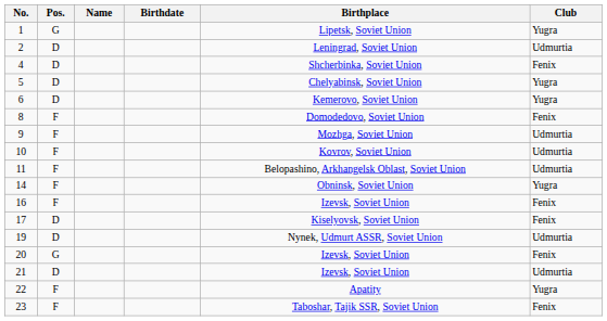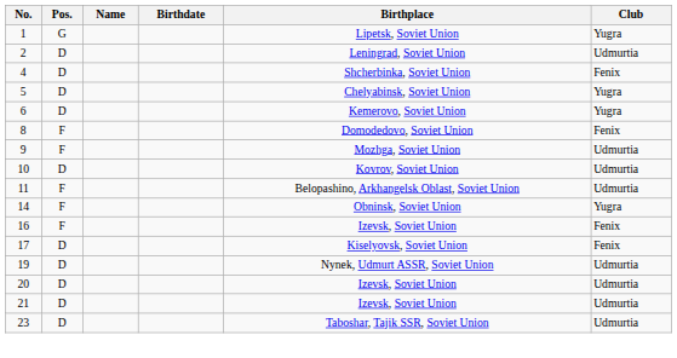10 | Pos.: F -> D
20 | Pos.: G -> D
20 | Club: Fenix -> Udmurtia
- row: 22 | F | Apatity | Yugra
23 | Pos.: F -> D
23 | Club: Fenix -> Udmurtia
